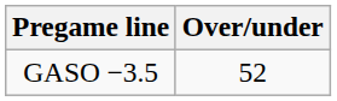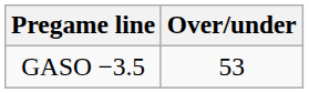GASO −3.5 | Over/under: 52 -> 53
